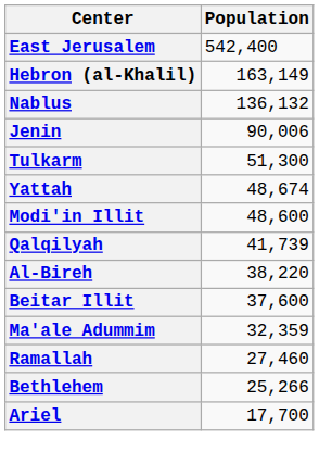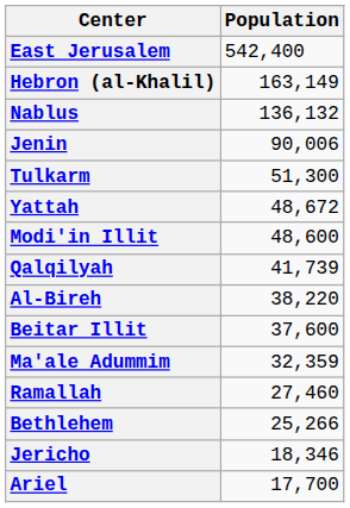Yattah | Population: 48,674 -> 48,672
+ row: Jericho | 18,346
